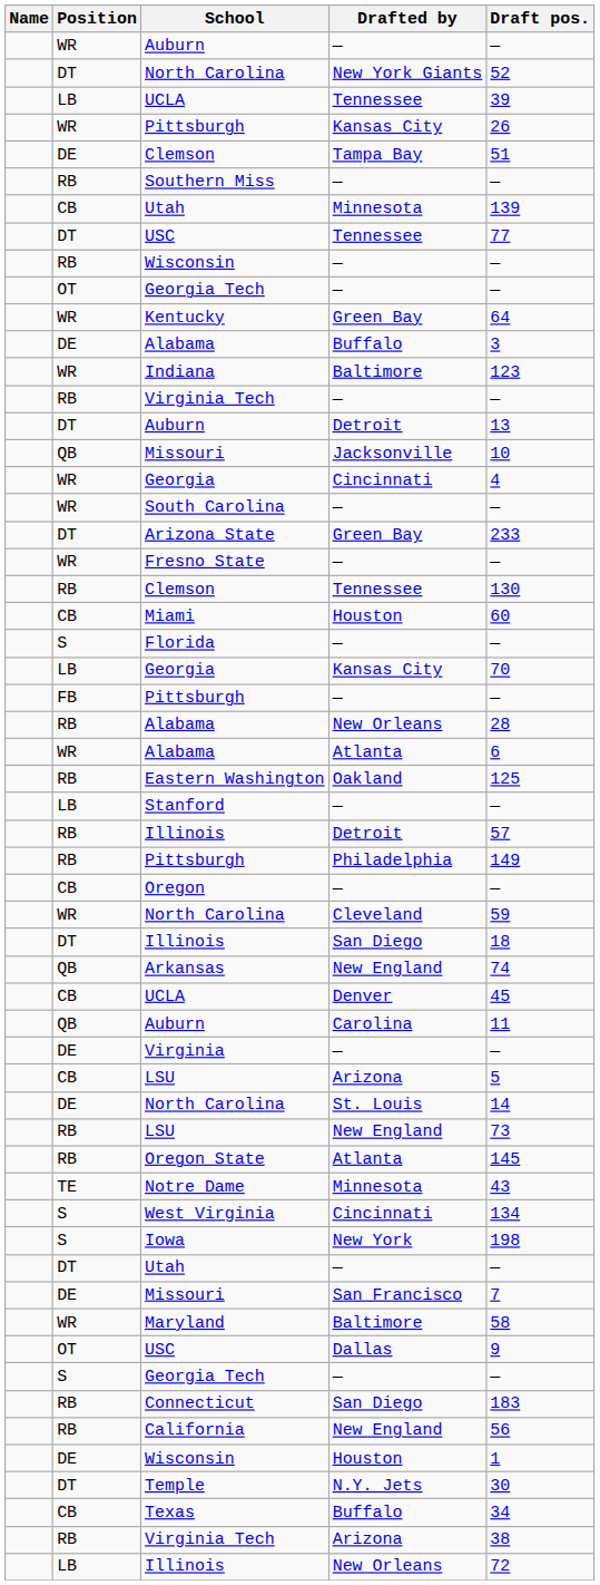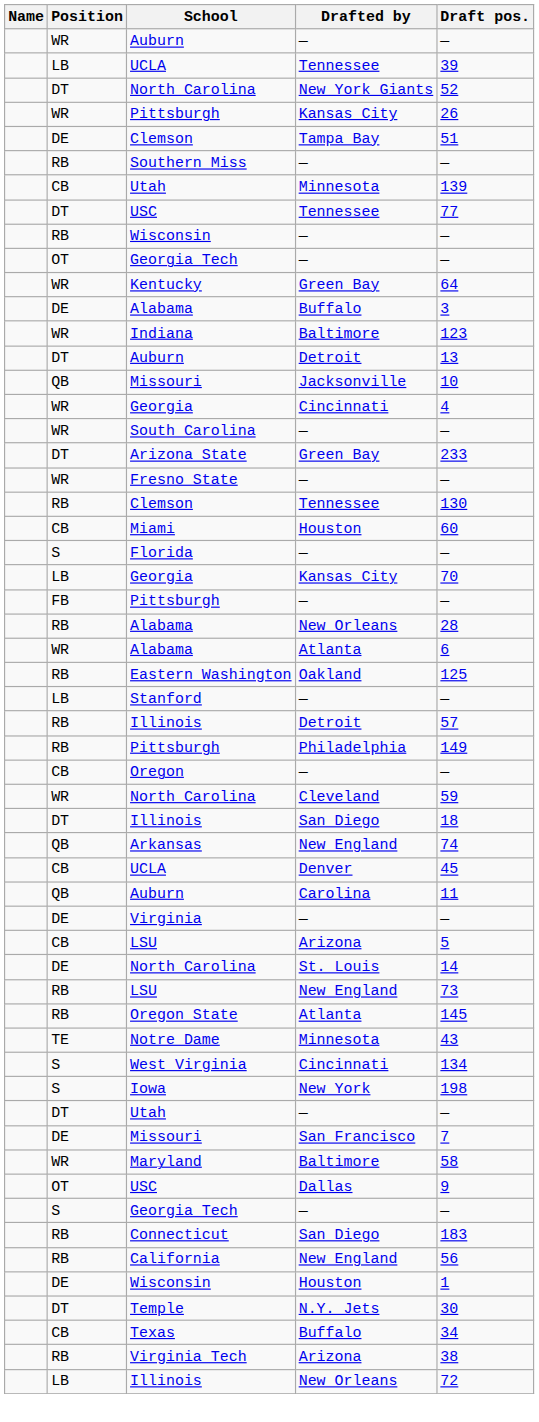rows swapped: North Carolina / New York Giants <-> UCLA / Tennessee
- row: RB | Virginia Tech | — | —
